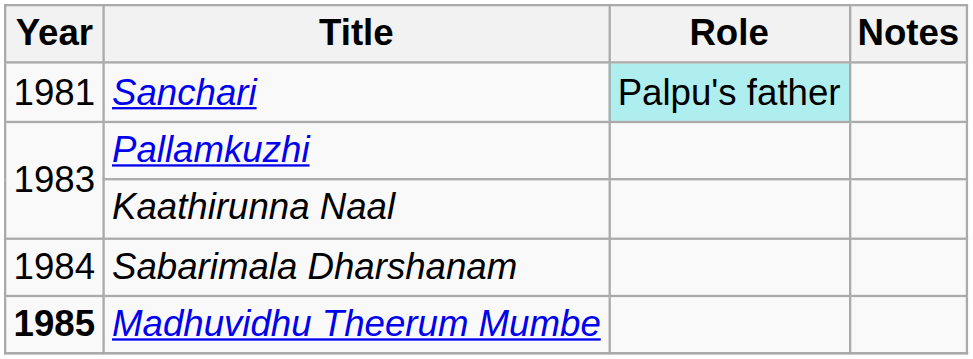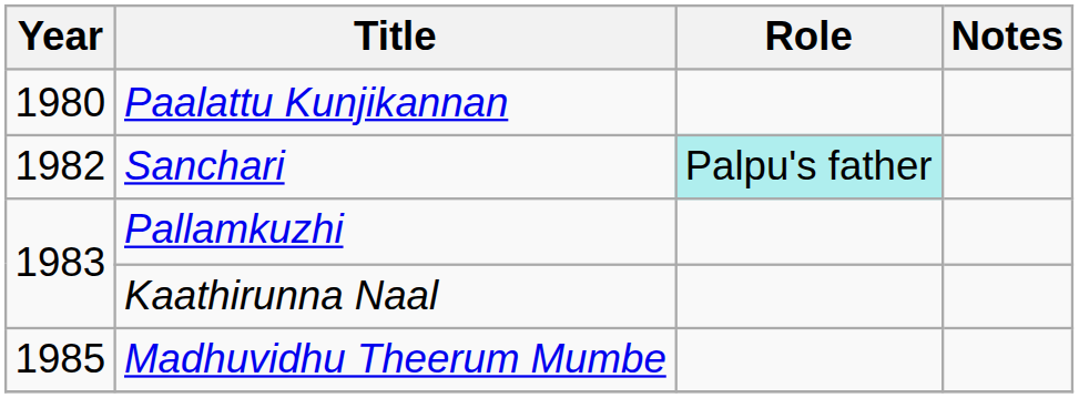+ row: 1980 | Paalattu Kunjikannan
Sanchari | Year: 1981 -> 1982
- row: 1984 | Sabarimala Dharshanam
Madhuvidhu Theerum Mumbe | Year: bold -> normal
